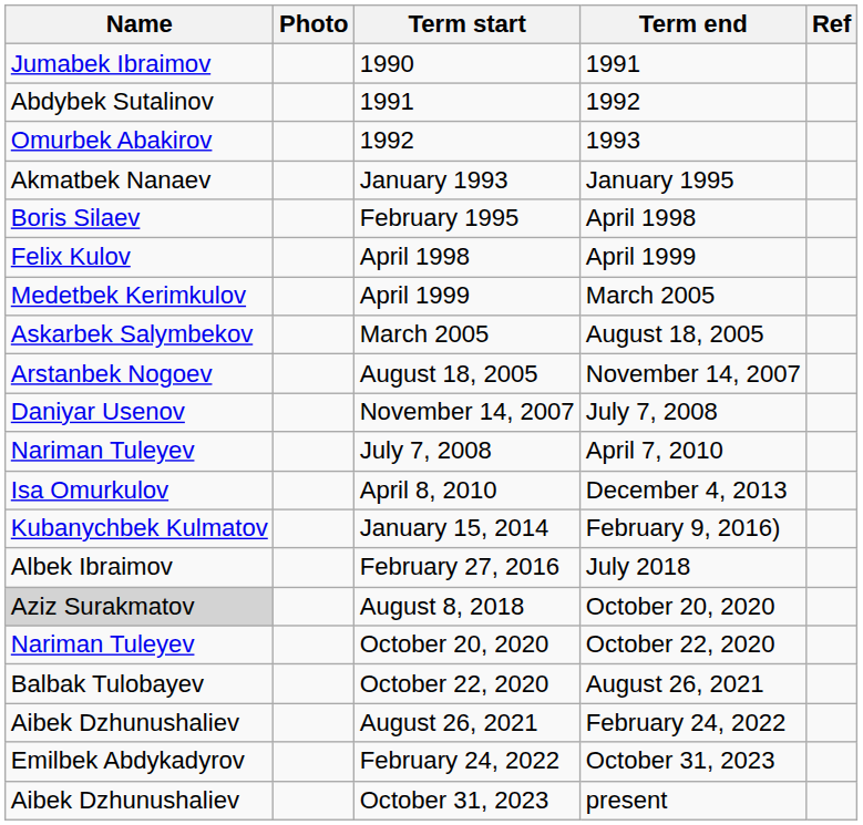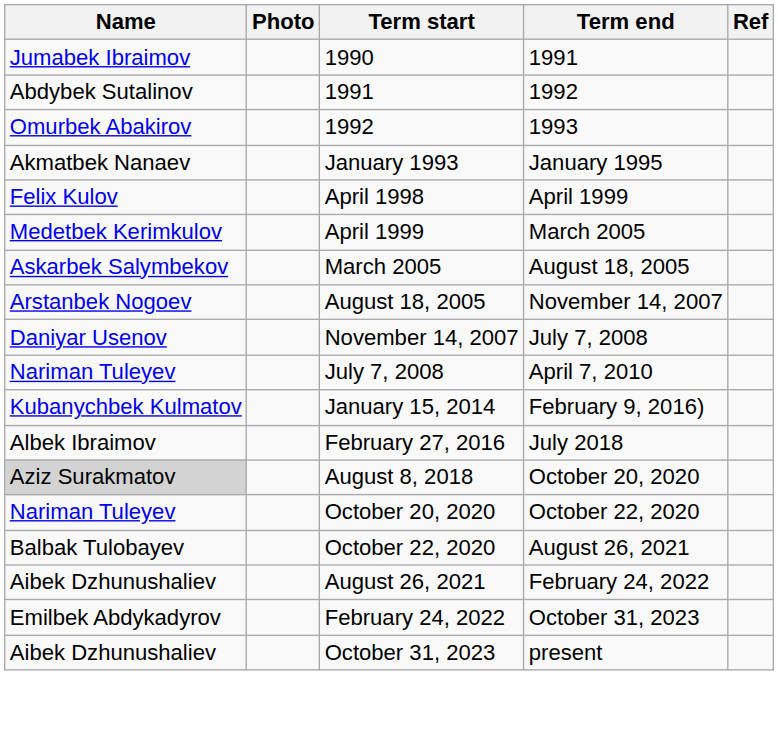- row: Boris Silaev | February 1995 | April 1998
- row: Isa Omurkulov | April 8, 2010 | December 4, 2013
